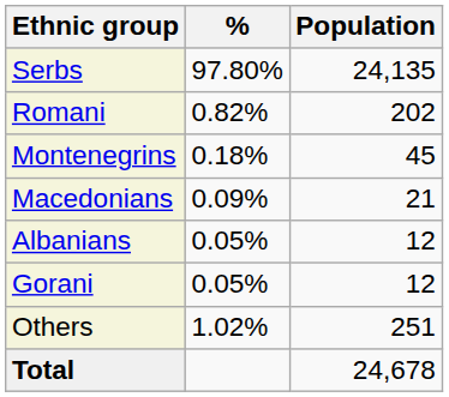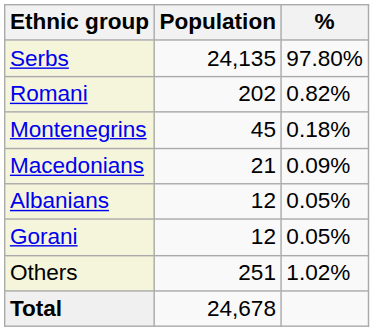columns swapped: Population <-> %
